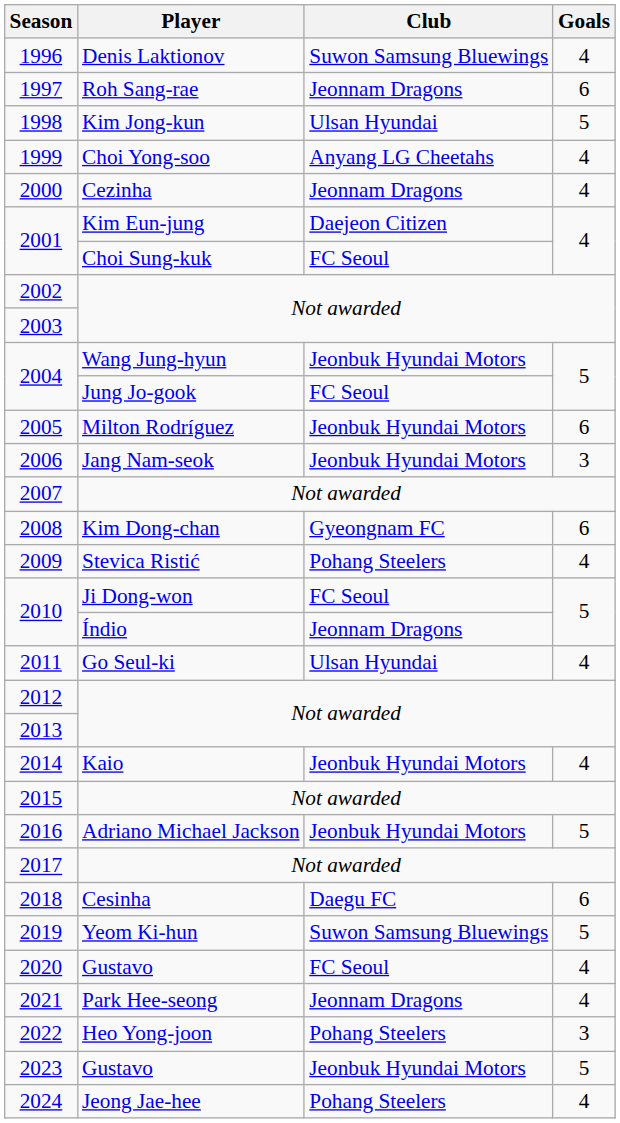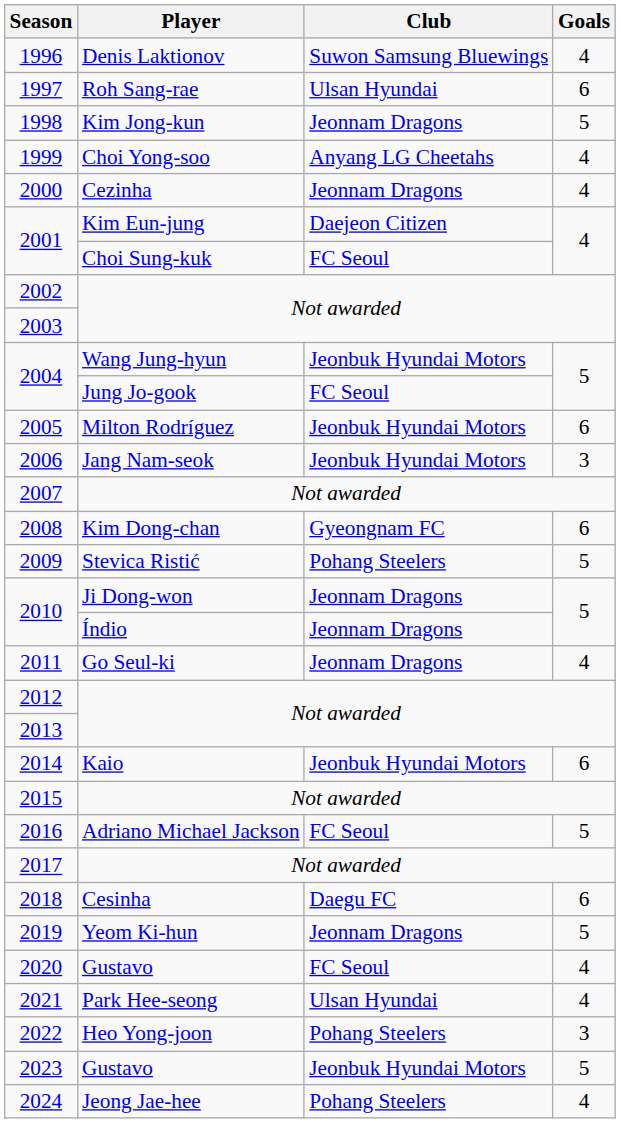1997 | Club: Jeonnam Dragons -> Ulsan Hyundai
1998 | Club: Ulsan Hyundai -> Jeonnam Dragons
2009 | Goals: 4 -> 5
2010 / Ji Dong-won | Club: FC Seoul -> Jeonnam Dragons
2011 | Club: Ulsan Hyundai -> Jeonnam Dragons
2014 | Goals: 4 -> 6
2016 | Club: Jeonbuk Hyundai Motors -> FC Seoul
2019 | Club: Suwon Samsung Bluewings -> Jeonnam Dragons
2021 | Club: Jeonnam Dragons -> Ulsan Hyundai
